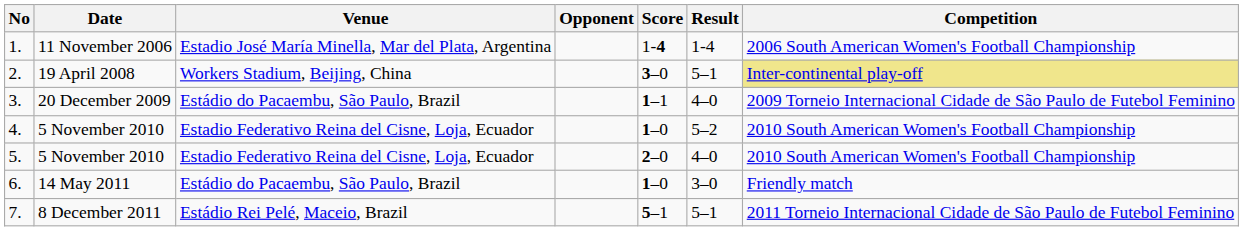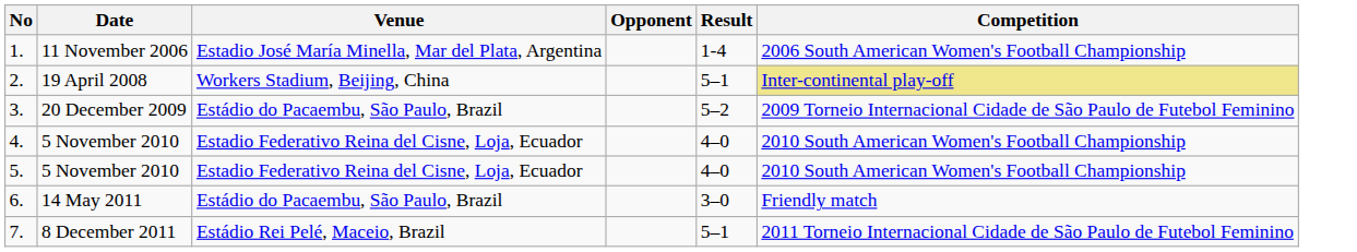- column: Score | 1-4 | 3–0 | 1–1 | 1–0 | 2–0 | 1–0 | 5–1
3. | Result: 4–0 -> 5–2
4. | Result: 5–2 -> 4–0
